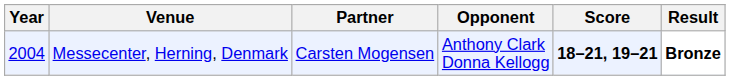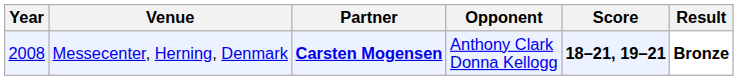Messecenter, Herning, Denmark | Year: 2004 -> 2008
Messecenter, Herning, Denmark | Partner: normal -> bold
